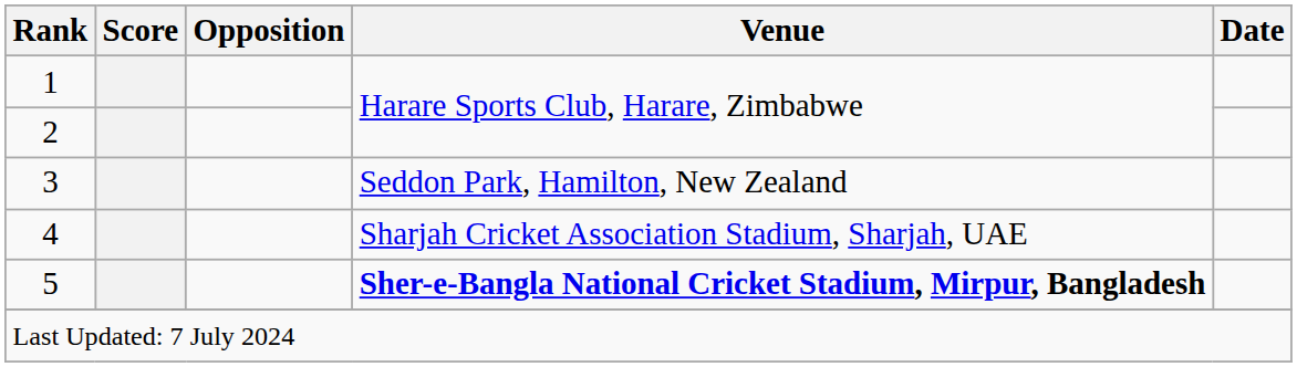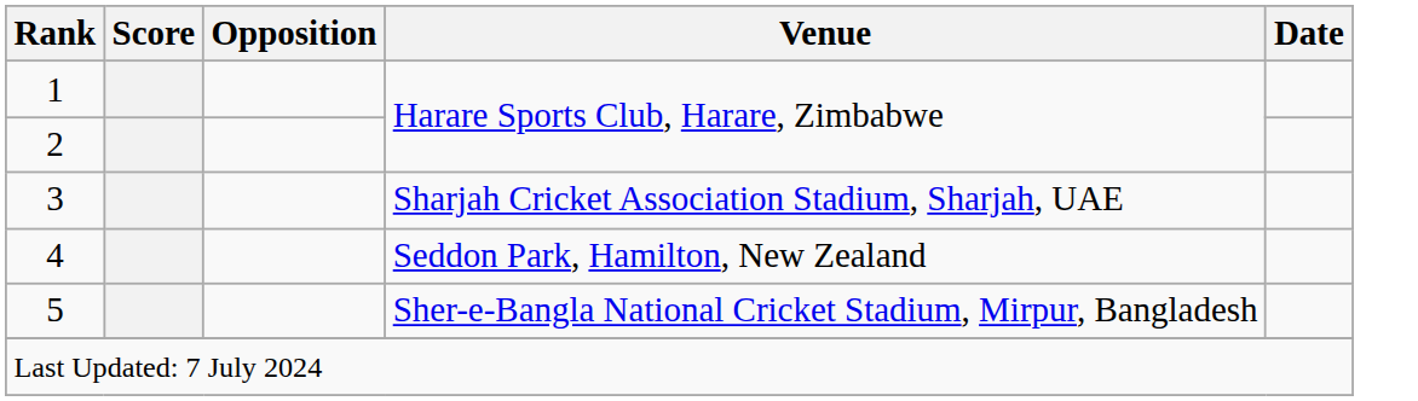3 | Venue: Seddon Park, Hamilton, New Zealand -> Sharjah Cricket Association Stadium, Sharjah, UAE
4 | Venue: Sharjah Cricket Association Stadium, Sharjah, UAE -> Seddon Park, Hamilton, New Zealand
5 | Venue: bold -> normal
